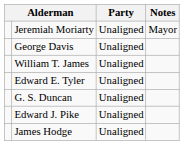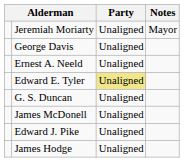+ row: Ernest A. Neeld | Unaligned
- row: William T. James | Unaligned
Edward E. Tyler | Party: no background -> khaki background
+ row: James McDonell | Unaligned
